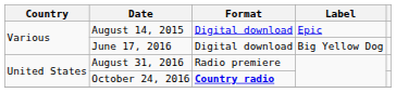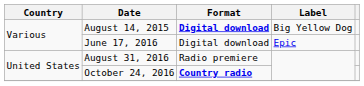August 14, 2015 | Format: normal -> bold
August 14, 2015 | Label: Epic -> Big Yellow Dog
June 17, 2016 | Label: Big Yellow Dog -> Epic
